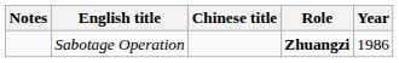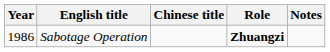columns swapped: Year <-> Notes
